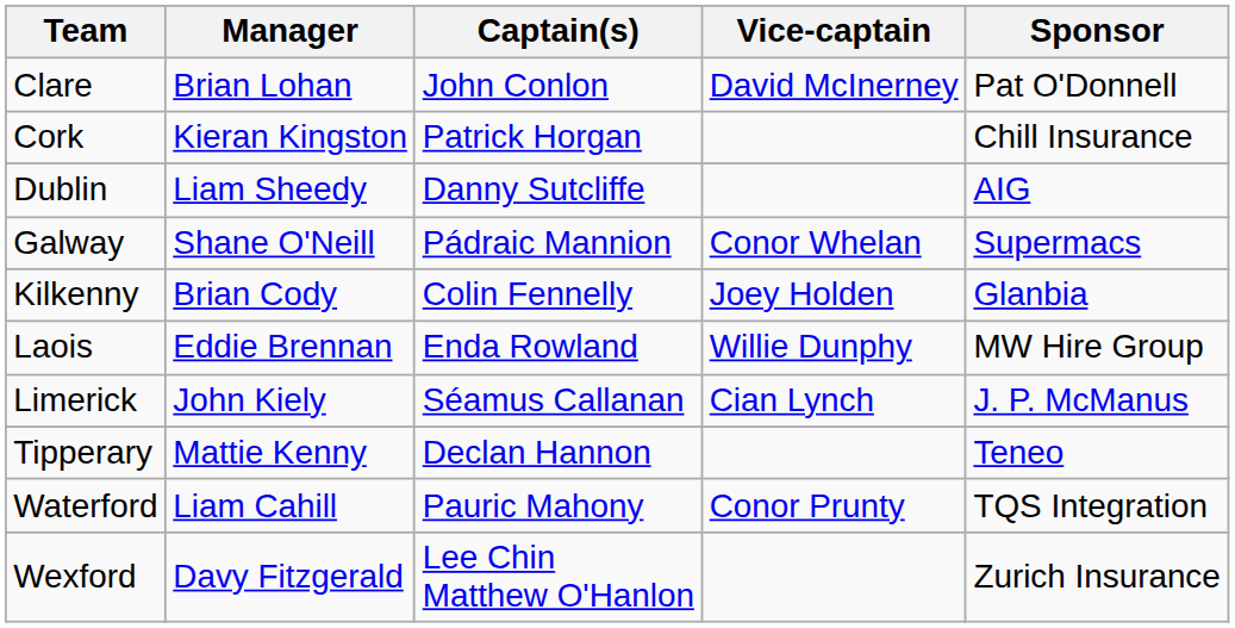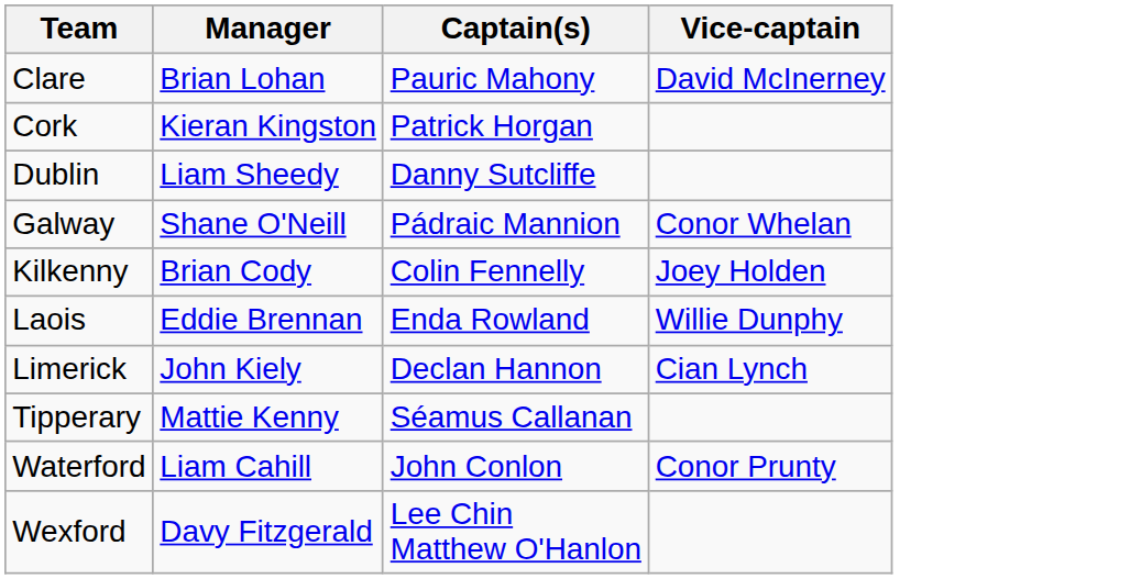- column: Sponsor | Pat O'Donnell | Chill Insurance | AIG | Supermacs | Glanbia | MW Hire Group | J. P. McManus | Teneo | TQS Integration | Zurich Insurance
Clare | Captain(s): John Conlon -> Pauric Mahony
Limerick | Captain(s): Séamus Callanan -> Declan Hannon
Tipperary | Captain(s): Declan Hannon -> Séamus Callanan
Waterford | Captain(s): Pauric Mahony -> John Conlon
